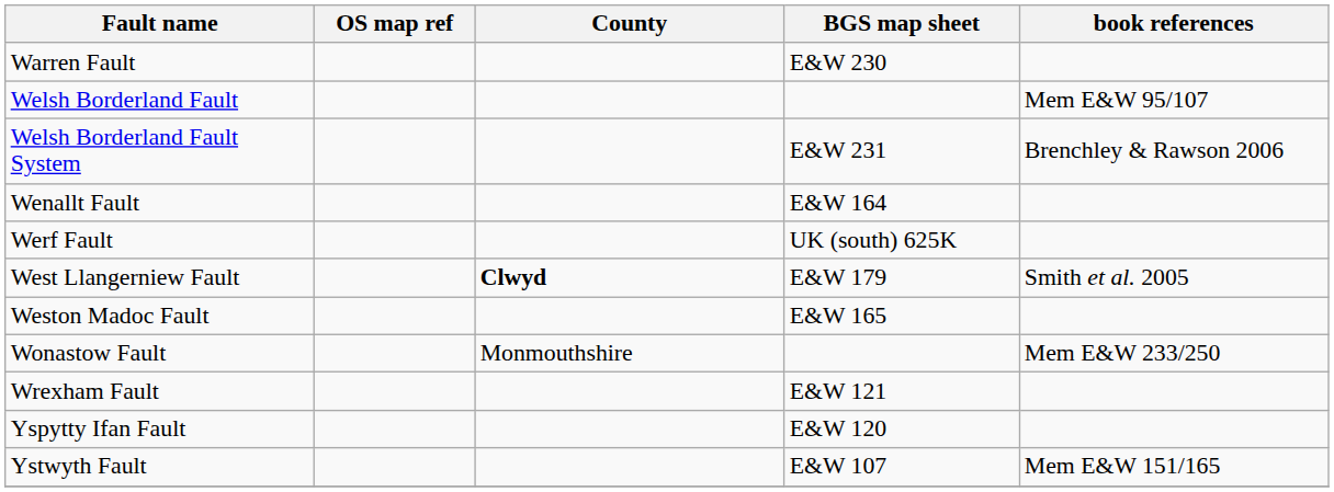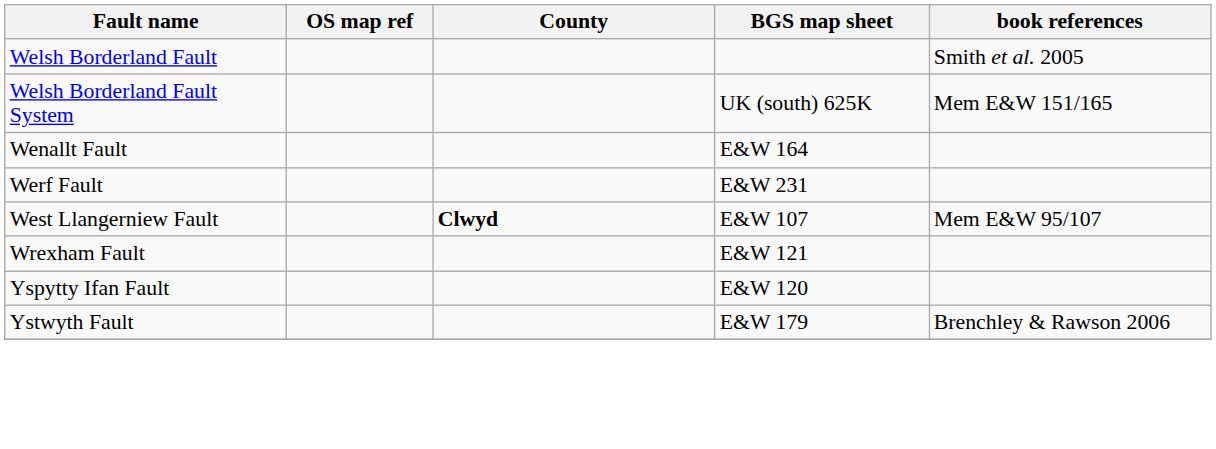- row: Warren Fault | E&W 230
Welsh Borderland Fault | book references: Mem E&W 95/107 -> Smith et al. 2005
Welsh Borderland Fault System | BGS map sheet: E&W 231 -> UK (south) 625K
Welsh Borderland Fault System | book references: Brenchley & Rawson 2006 -> Mem E&W 151/165
Werf Fault | BGS map sheet: UK (south) 625K -> E&W 231
West Llangerniew Fault | BGS map sheet: E&W 179 -> E&W 107
West Llangerniew Fault | book references: Smith et al. 2005 -> Mem E&W 95/107
- row: Weston Madoc Fault | E&W 165
- row: Wonastow Fault | Monmouthshire | Mem E&W 233/250
Ystwyth Fault | BGS map sheet: E&W 107 -> E&W 179
Ystwyth Fault | book references: Mem E&W 151/165 -> Brenchley & Rawson 2006
